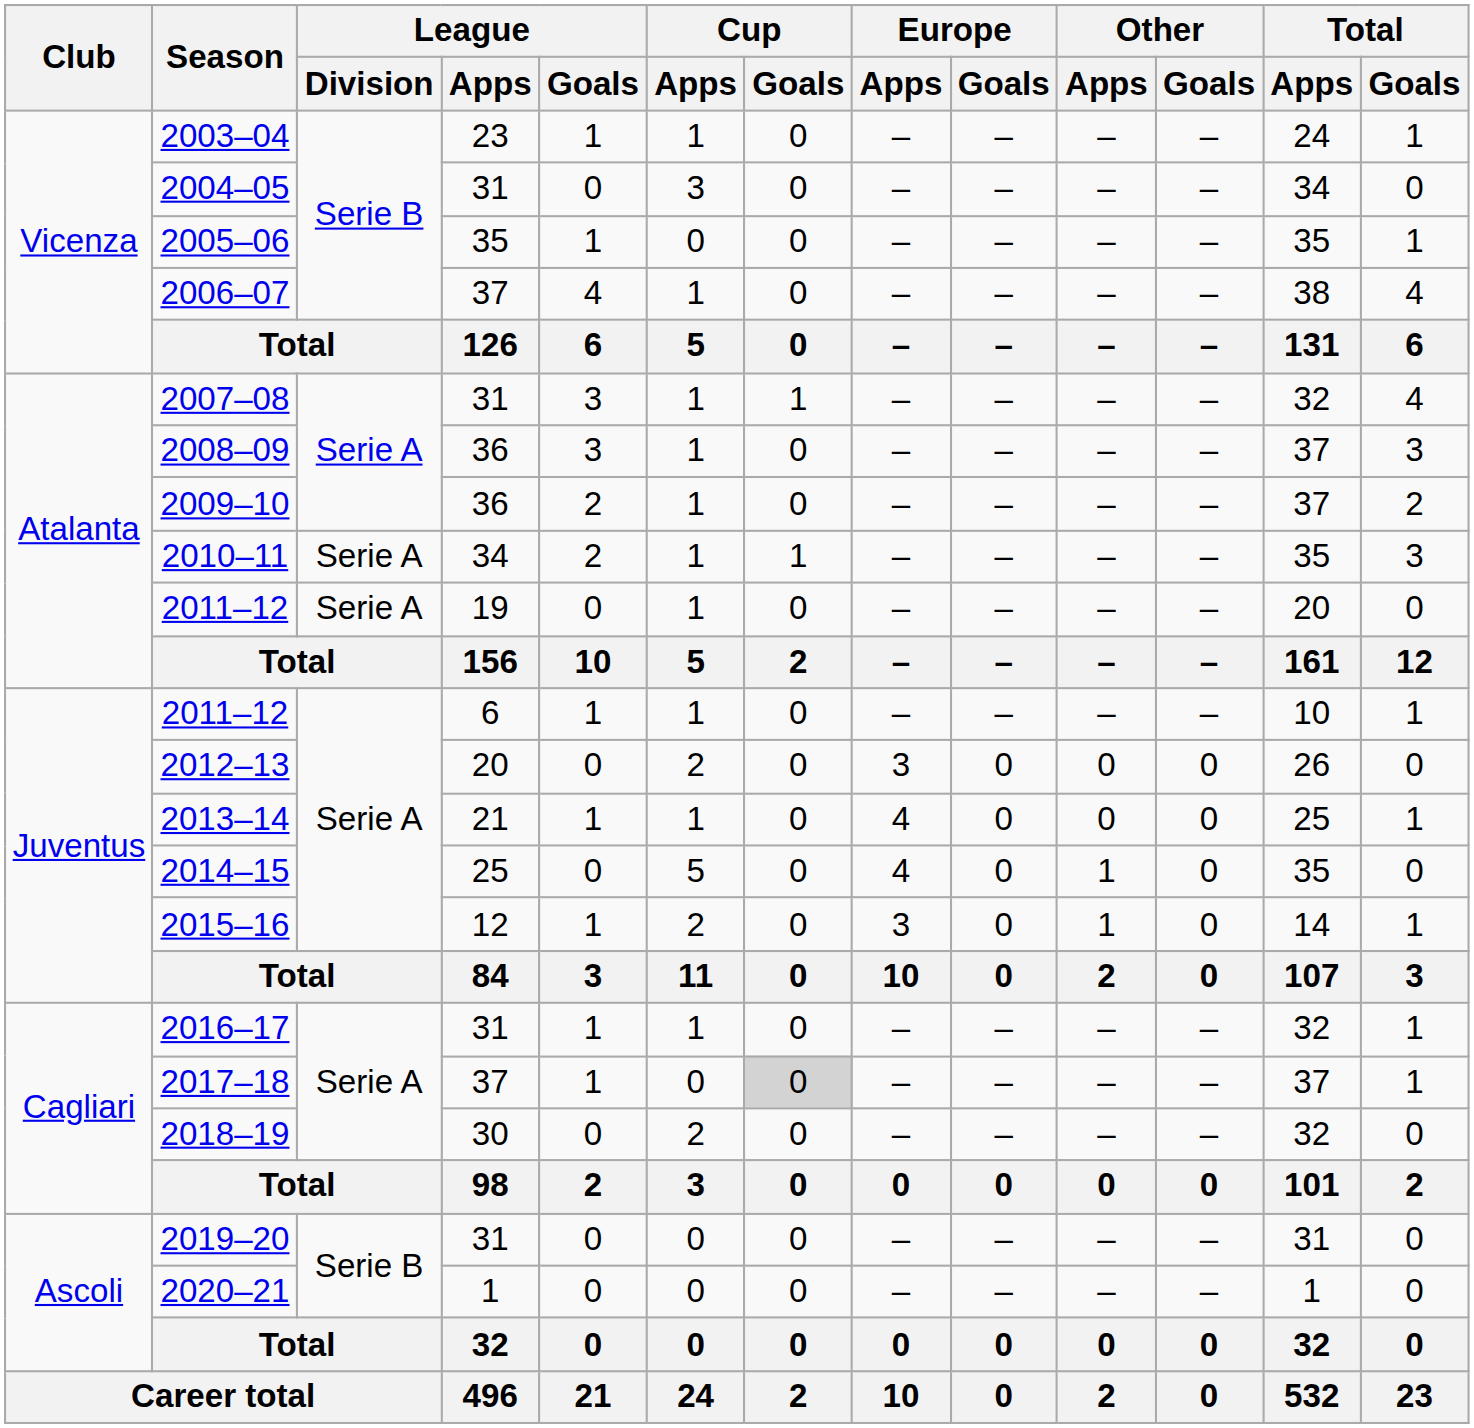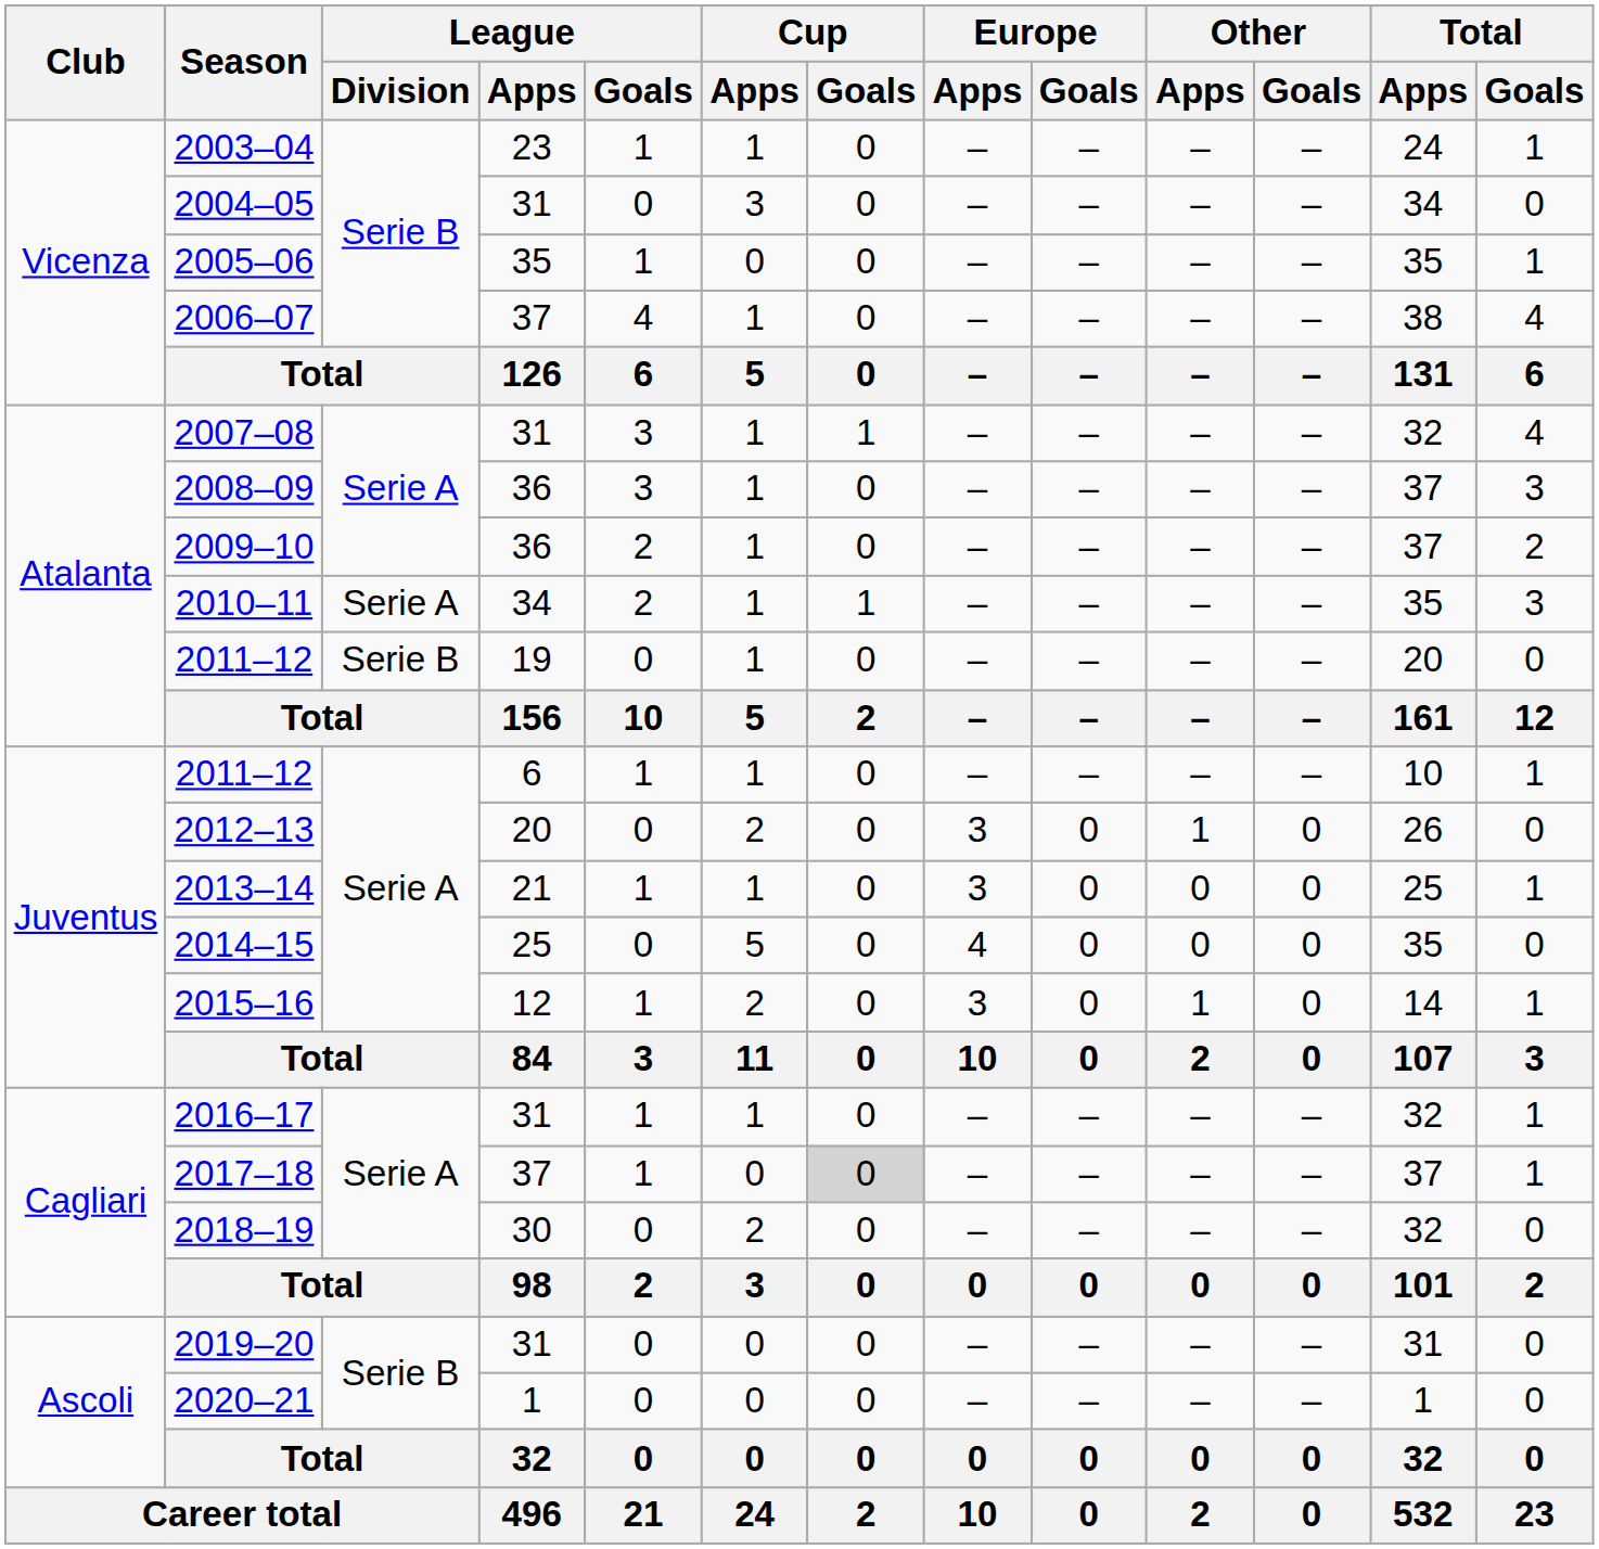2011–12 / 19 | League / Division: Serie A -> Serie B
2012–13 | Other / Apps: 0 -> 1
2013–14 | Europe / Apps: 4 -> 3
2014–15 | Other / Apps: 1 -> 0
